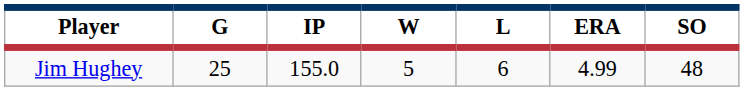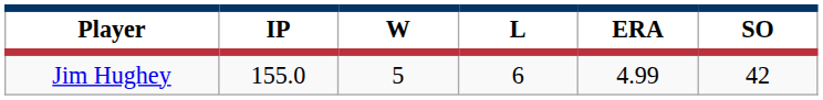- column: G | 25
Jim Hughey | SO: 48 -> 42
